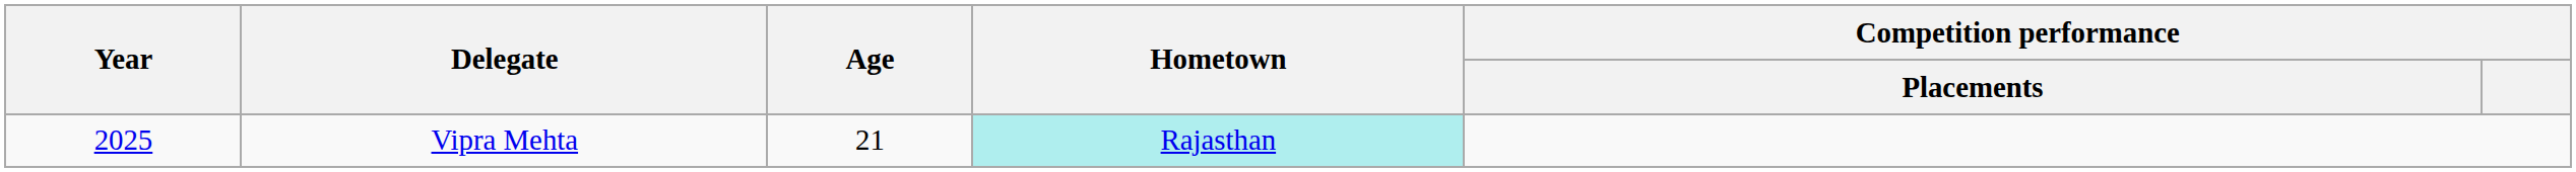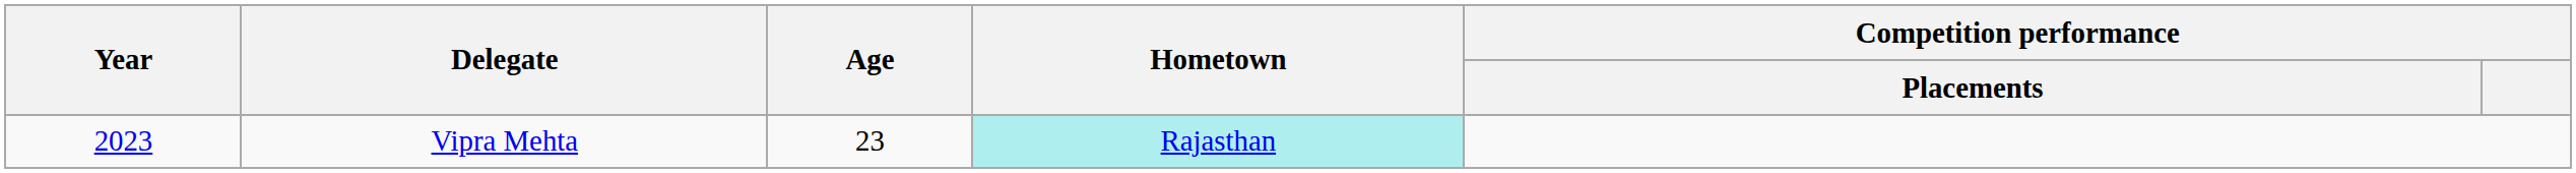Vipra Mehta | Year: 2025 -> 2023
Vipra Mehta | Age: 21 -> 23
